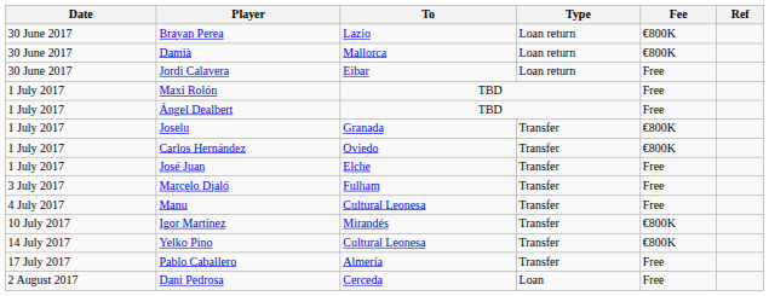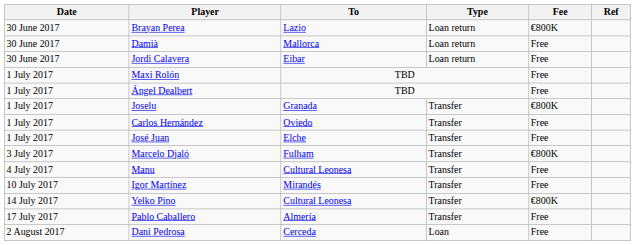Damià | Fee: €800K -> Free
Carlos Hernández | Fee: €800K -> Free
Marcelo Djaló | Fee: Free -> €800K
Igor Martínez | Fee: €800K -> Free
